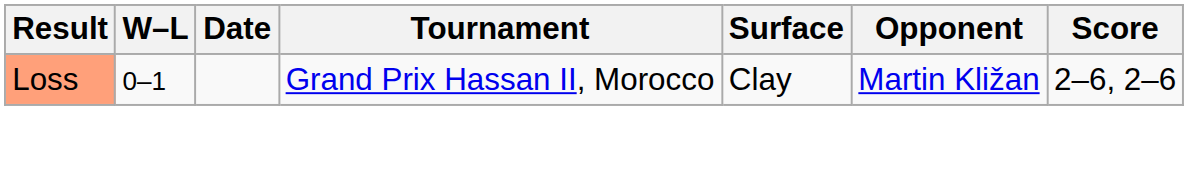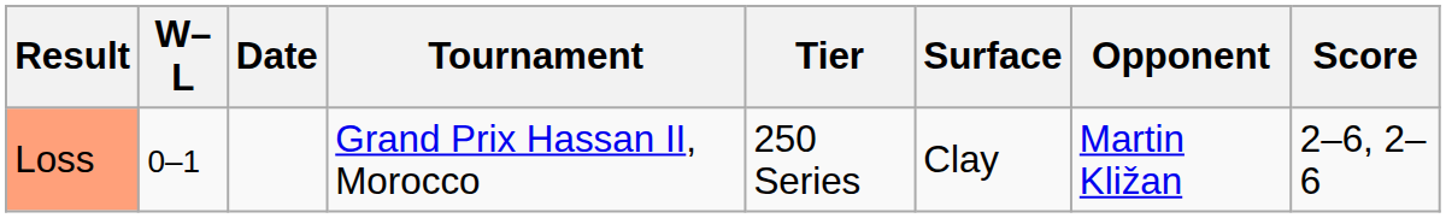+ column: Tier | 250 Series
